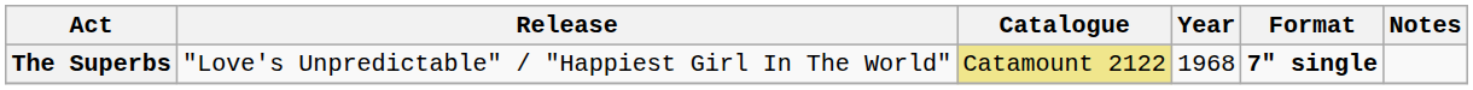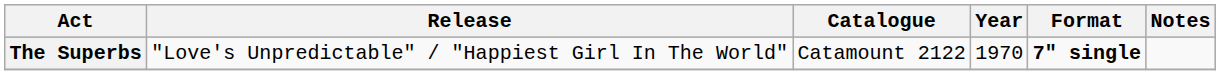The Superbs | Catalogue: khaki background -> no background
The Superbs | Year: 1968 -> 1970
